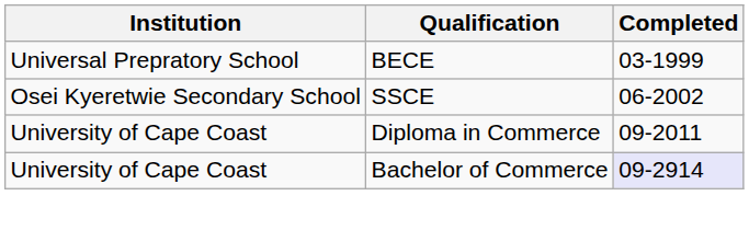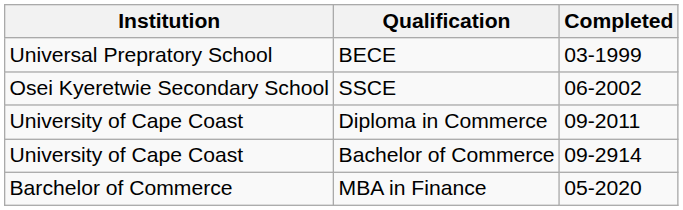Bachelor of Commerce | Completed: lavender background -> no background
+ row: Barchelor of Commerce | MBA in Finance | 05-2020
